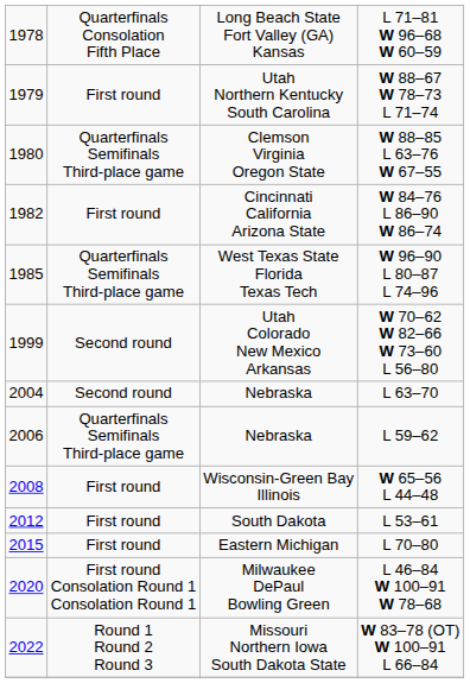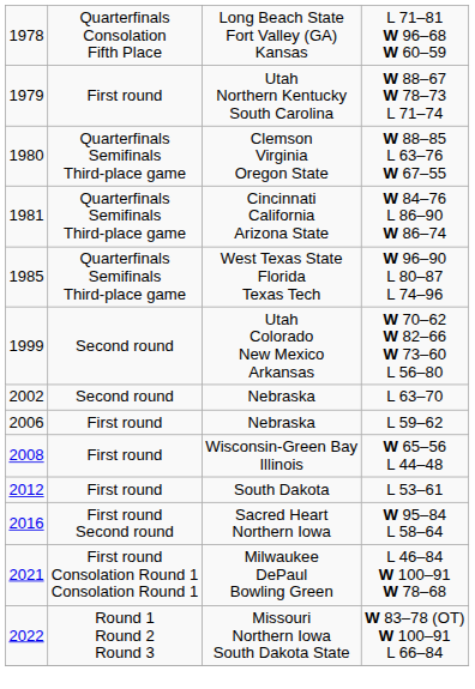W 84–76 L 86–90 W 86–74 | column 1: 1982 -> 1981
W 84–76 L 86–90 W 86–74 | column 2: First round -> Quarterfinals Semifinals Third-place game
L 63–70 | column 1: 2004 -> 2002
L 59–62 | column 2: Quarterfinals Semifinals Third-place game -> First round
- row: 2015 | First round | Eastern Michigan | L 70–80
+ row: 2016 | First round Second round | Sacred Heart Northern Iowa | W 95–84 L 58–64
L 46–84 W 100–91 W 78–68 | column 1: 2020 -> 2021
